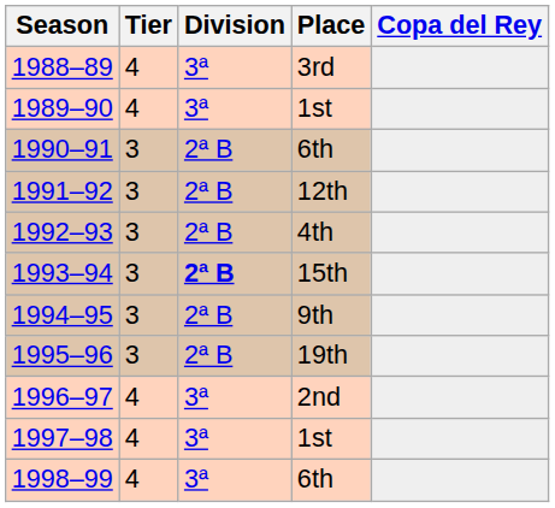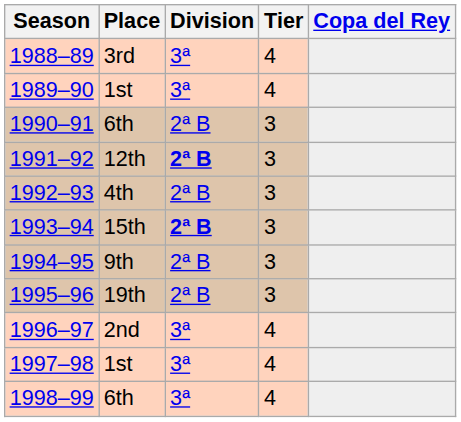columns swapped: Tier <-> Place
1991–92 | Division: normal -> bold
